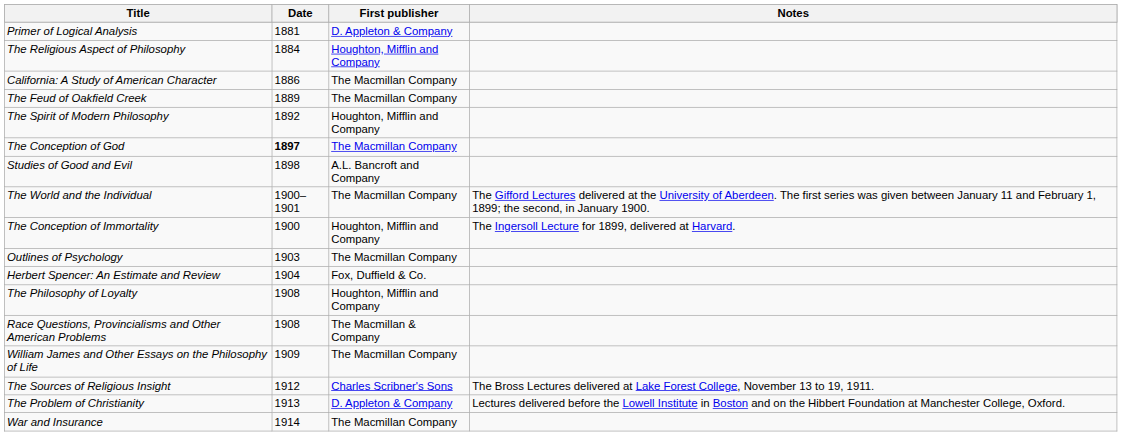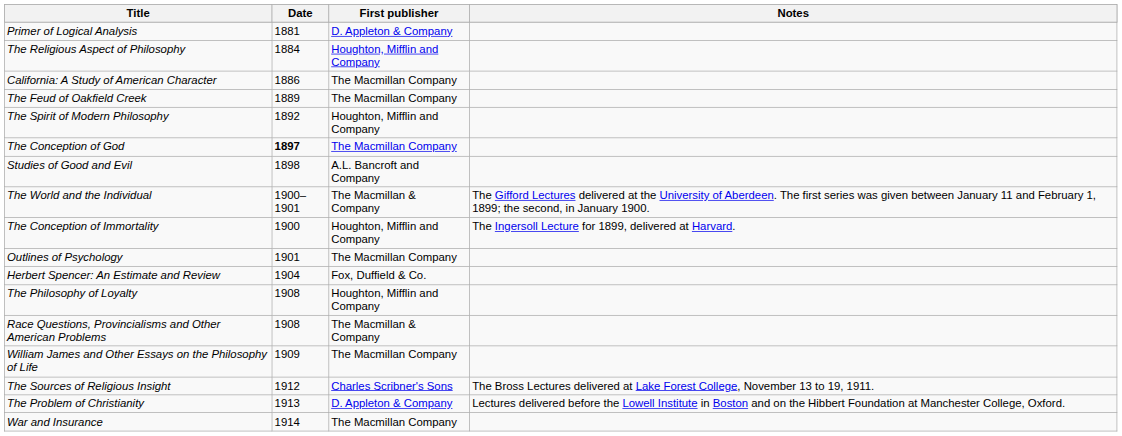The World and the Individual | First publisher: The Macmillan Company -> The Macmillan & Company
Outlines of Psychology | Date: 1903 -> 1901
